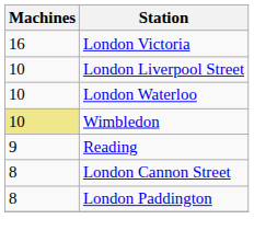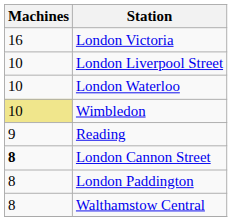London Cannon Street | Machines: normal -> bold
+ row: 8 | Walthamstow Central
